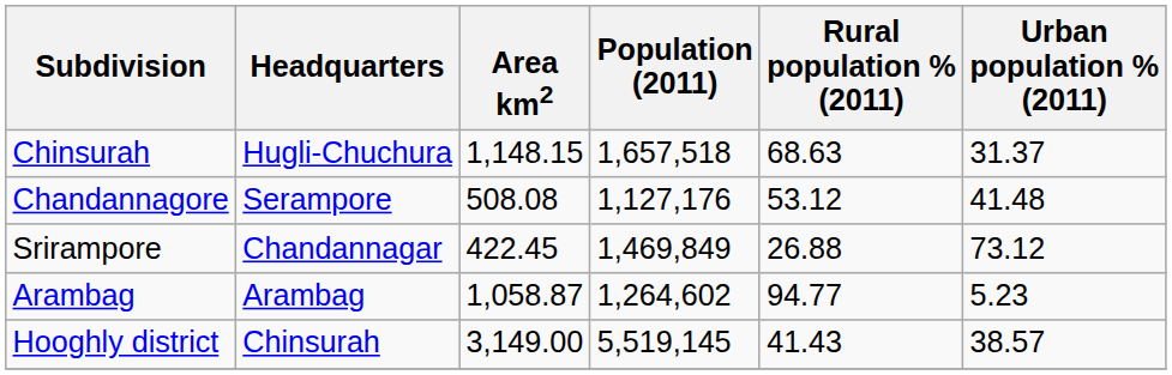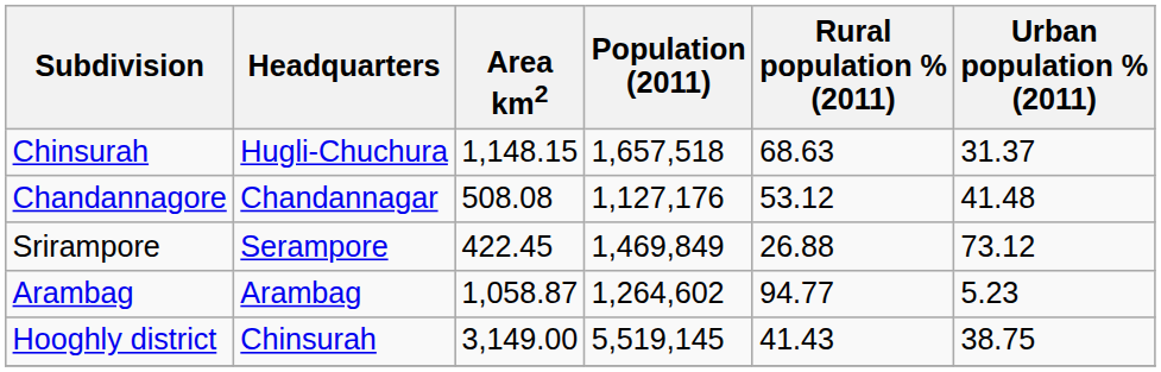Chandannagore | Headquarters: Serampore -> Chandannagar
Srirampore | Headquarters: Chandannagar -> Serampore
Hooghly district | Urban population % (2011): 38.57 -> 38.75
